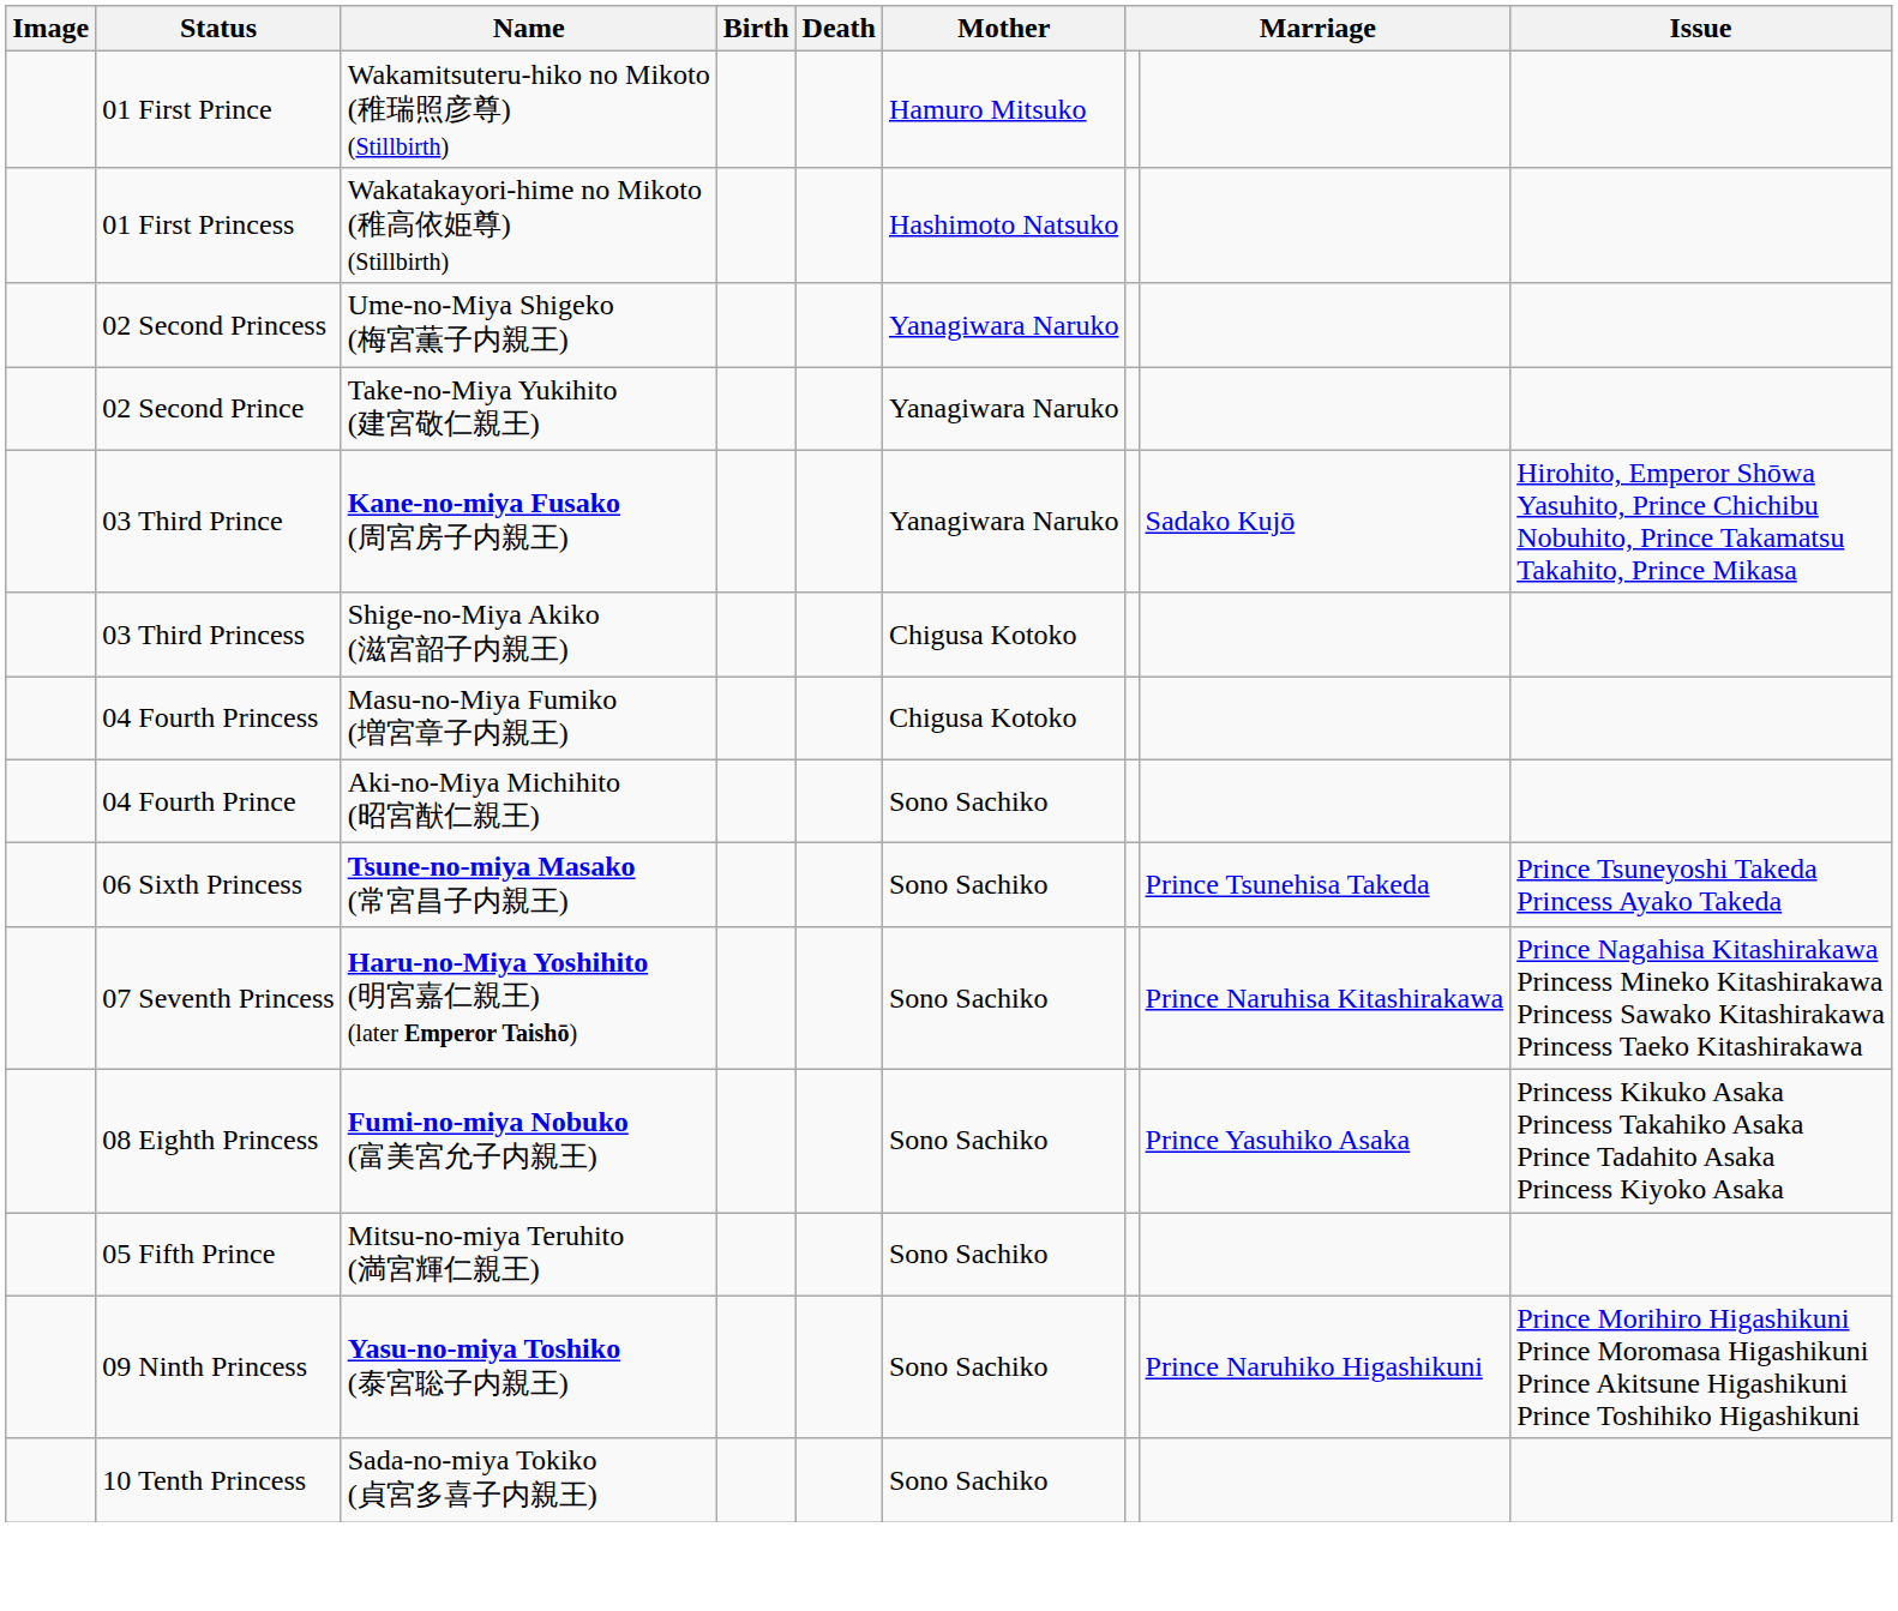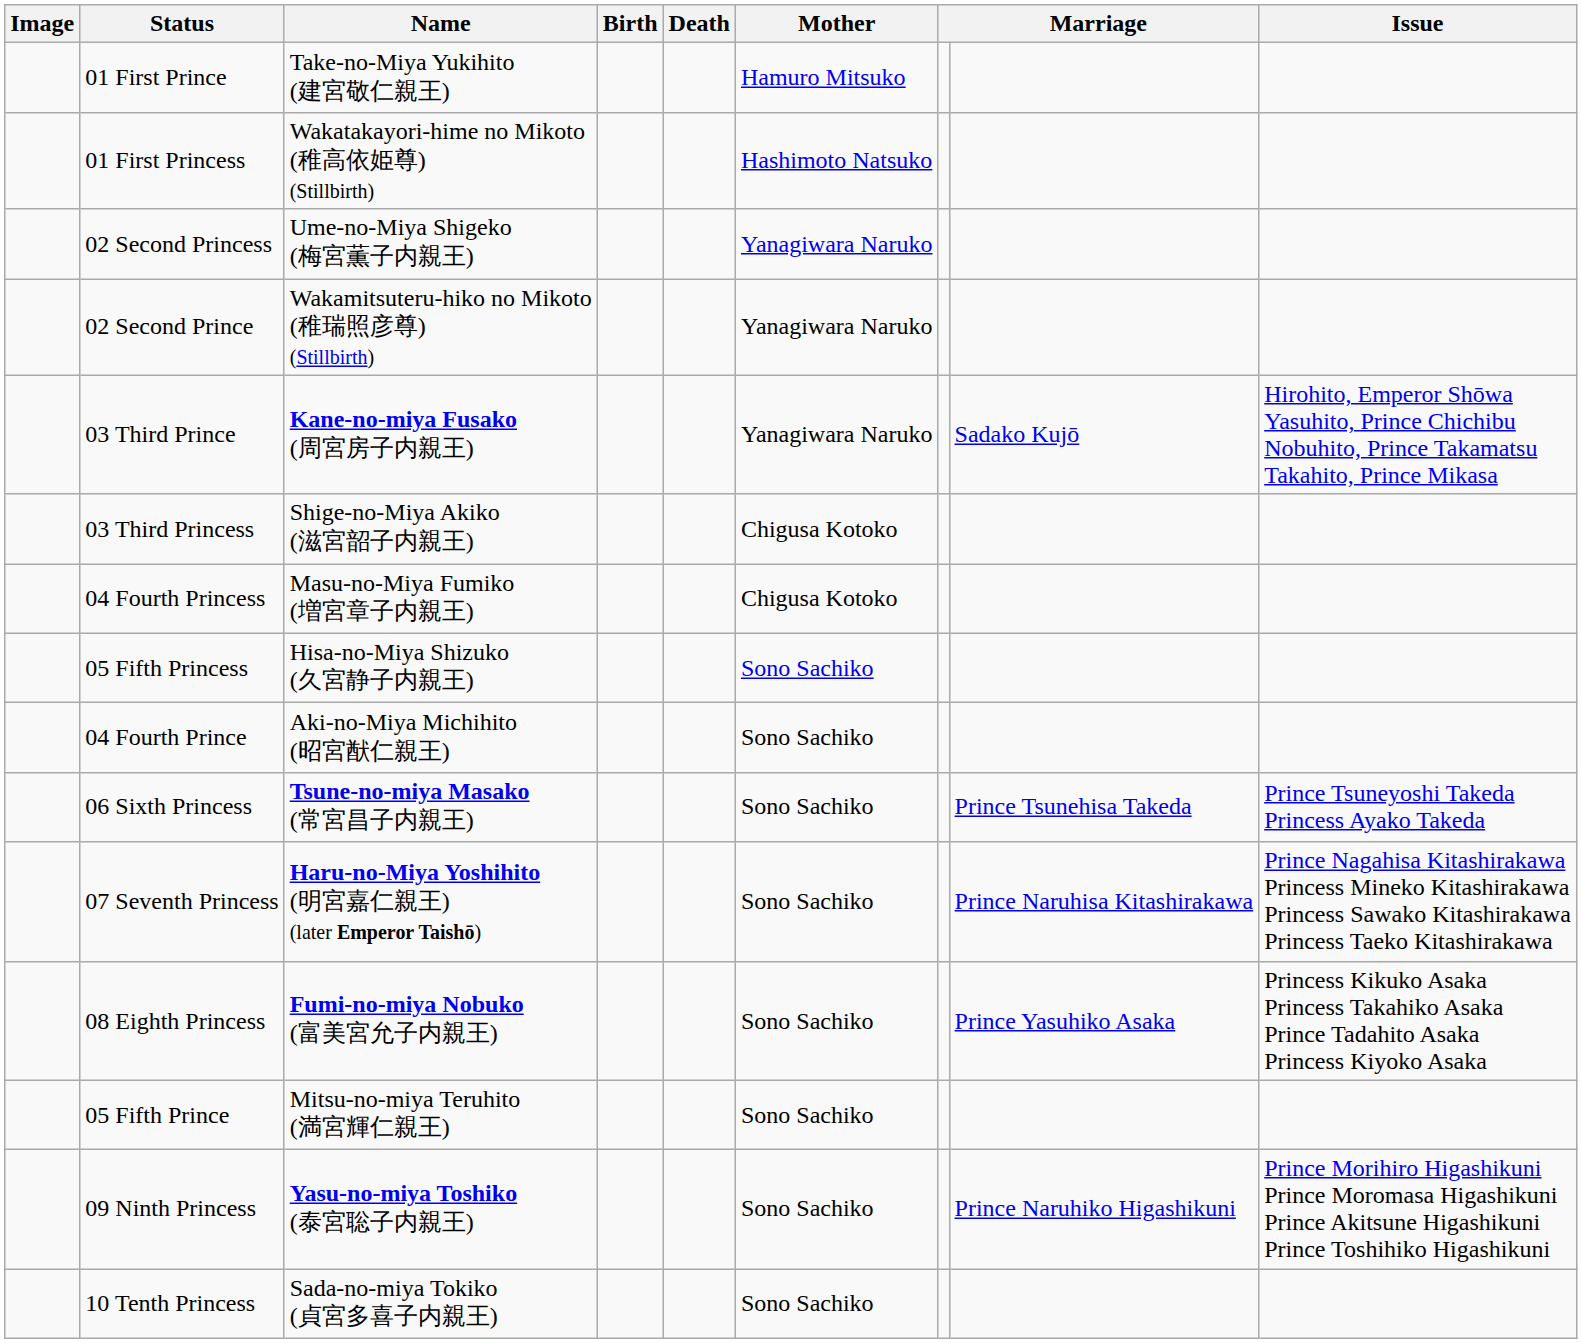01 First Prince | Name: Wakamitsuteru-hiko no Mikoto (稚瑞照彦尊) (Stillbirth) -> Take-no-Miya Yukihito (建宮敬仁親王)
02 Second Prince | Name: Take-no-Miya Yukihito (建宮敬仁親王) -> Wakamitsuteru-hiko no Mikoto (稚瑞照彦尊) (Stillbirth)
+ row: 05 Fifth Princess | Hisa-no-Miya Shizuko (久宮静子内親王) | Sono Sachiko
